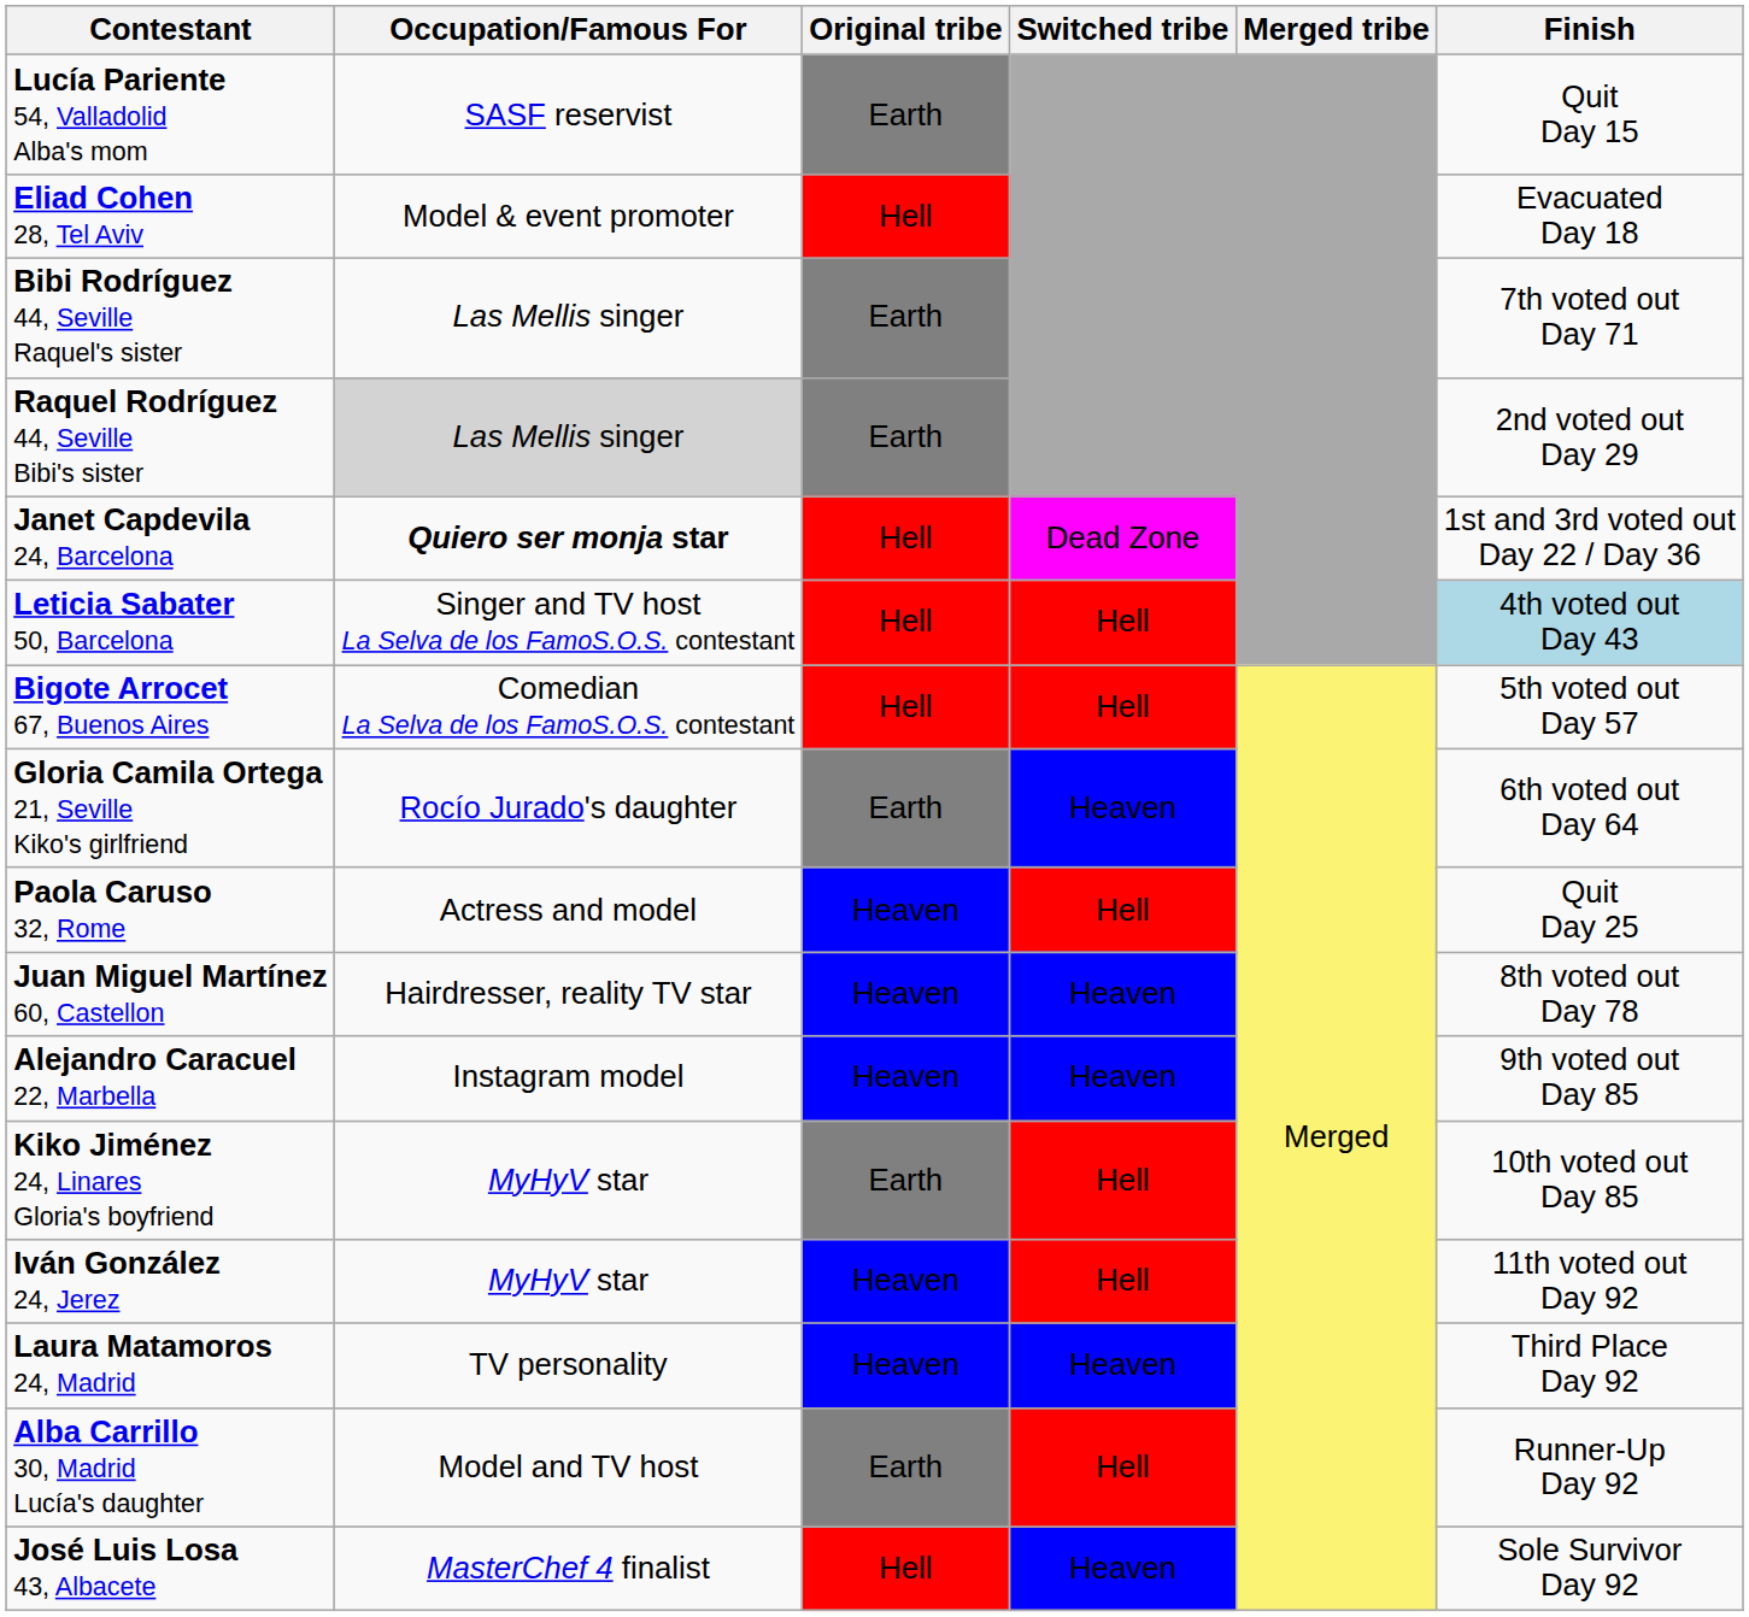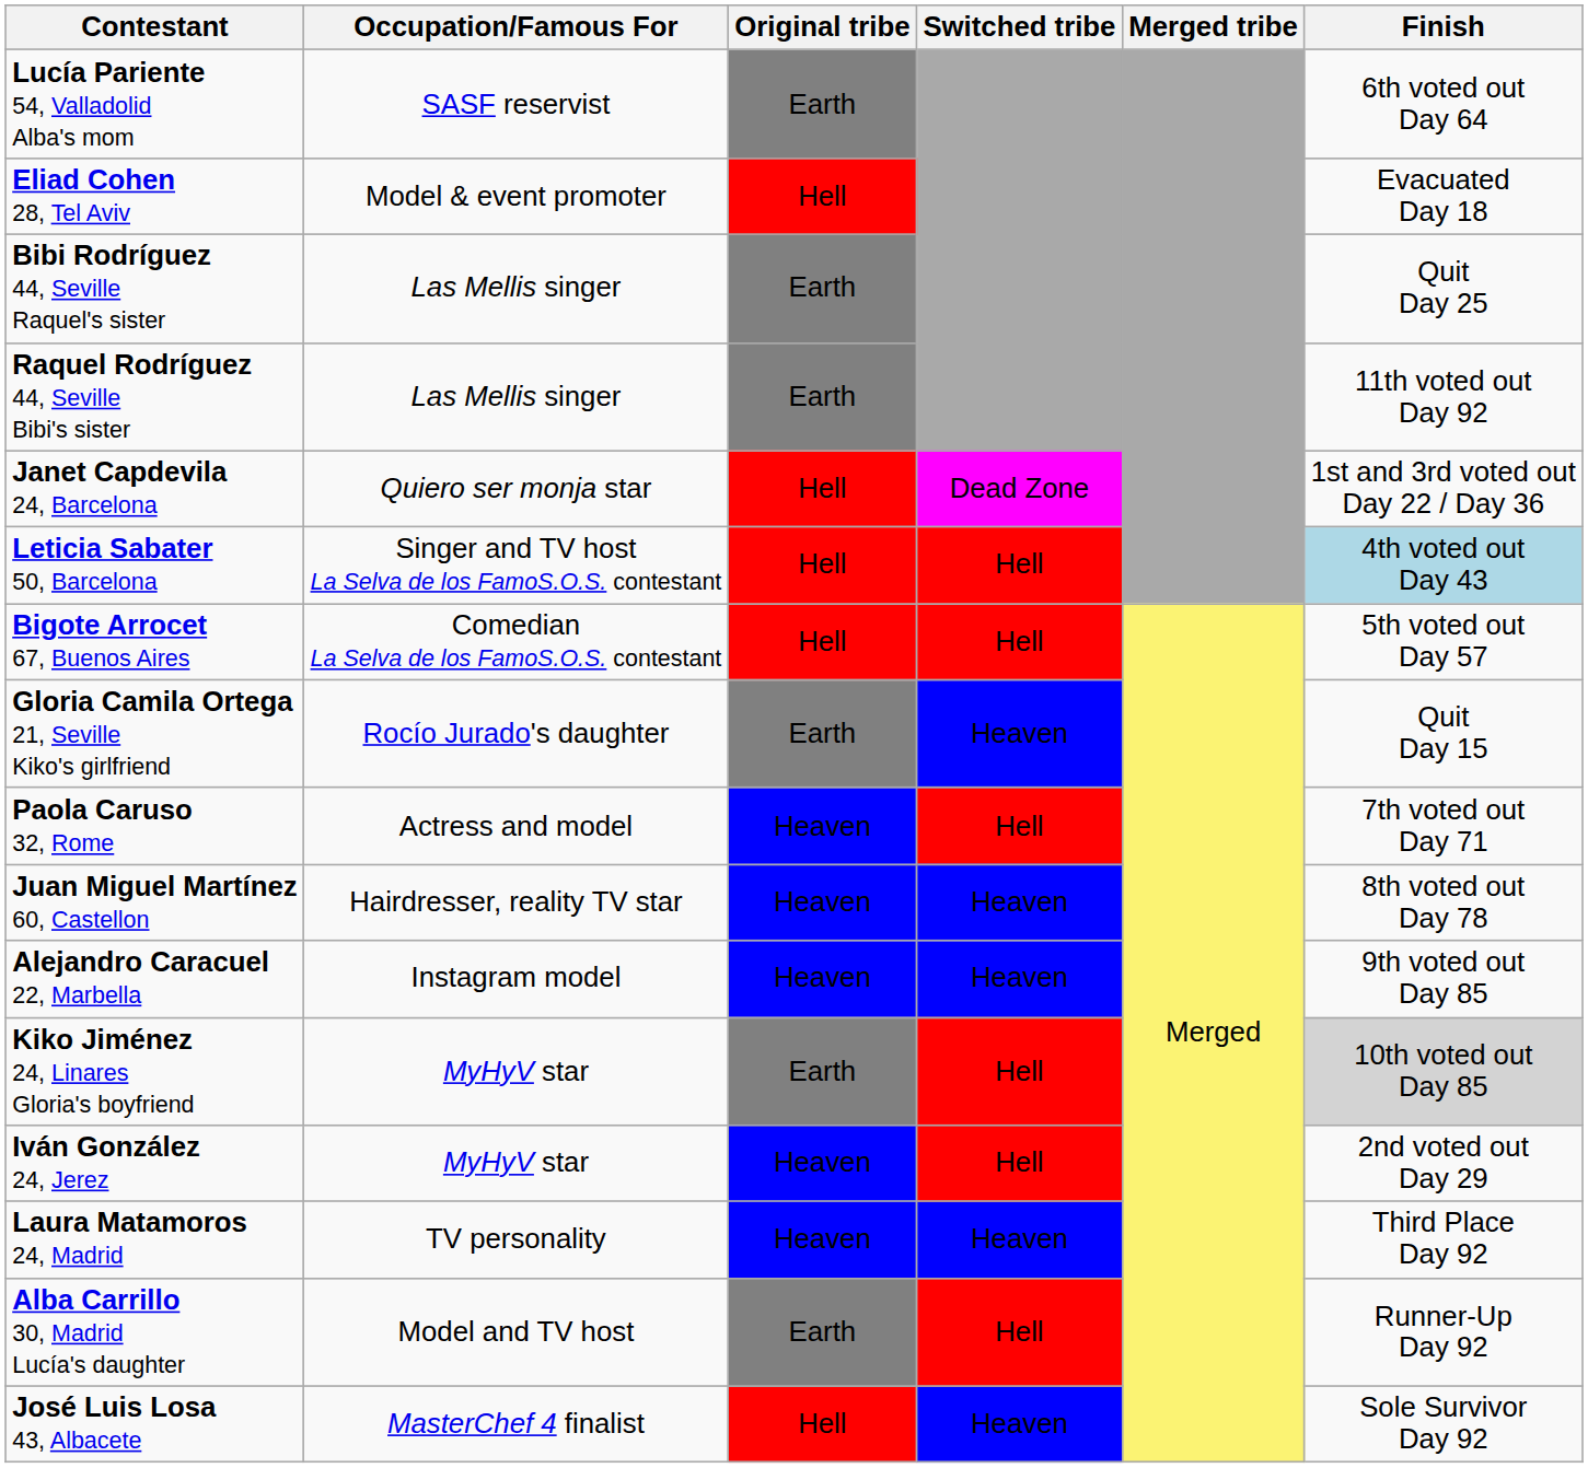Lucía Pariente 54, Valladolid Alba's mom | Finish: Quit Day 15 -> 6th voted out Day 64
Bibi Rodríguez 44, Seville Raquel's sister | Finish: 7th voted out Day 71 -> Quit Day 25
Raquel Rodríguez 44, Seville Bibi's sister | Occupation/Famous For: lightgrey background -> no background
Raquel Rodríguez 44, Seville Bibi's sister | Finish: 2nd voted out Day 29 -> 11th voted out Day 92
Janet Capdevila 24, Barcelona | Occupation/Famous For: bold -> normal
Gloria Camila Ortega 21, Seville Kiko's girlfriend | Finish: 6th voted out Day 64 -> Quit Day 15
Paola Caruso 32, Rome | Finish: Quit Day 25 -> 7th voted out Day 71
Kiko Jiménez 24, Linares Gloria's boyfriend | Finish: no background -> lightgrey background
Iván González 24, Jerez | Finish: 11th voted out Day 92 -> 2nd voted out Day 29
